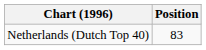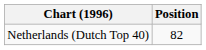Netherlands (Dutch Top 40) | Position: 83 -> 82
